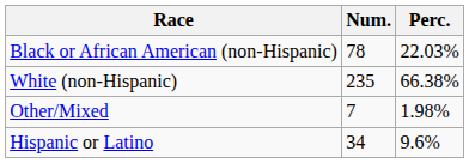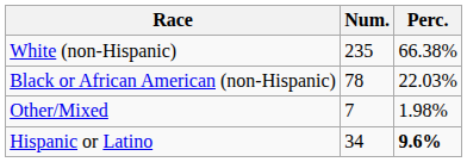rows swapped: White (non-Hispanic) <-> Black or African American (non-Hispanic)
Hispanic or Latino | Perc.: normal -> bold
